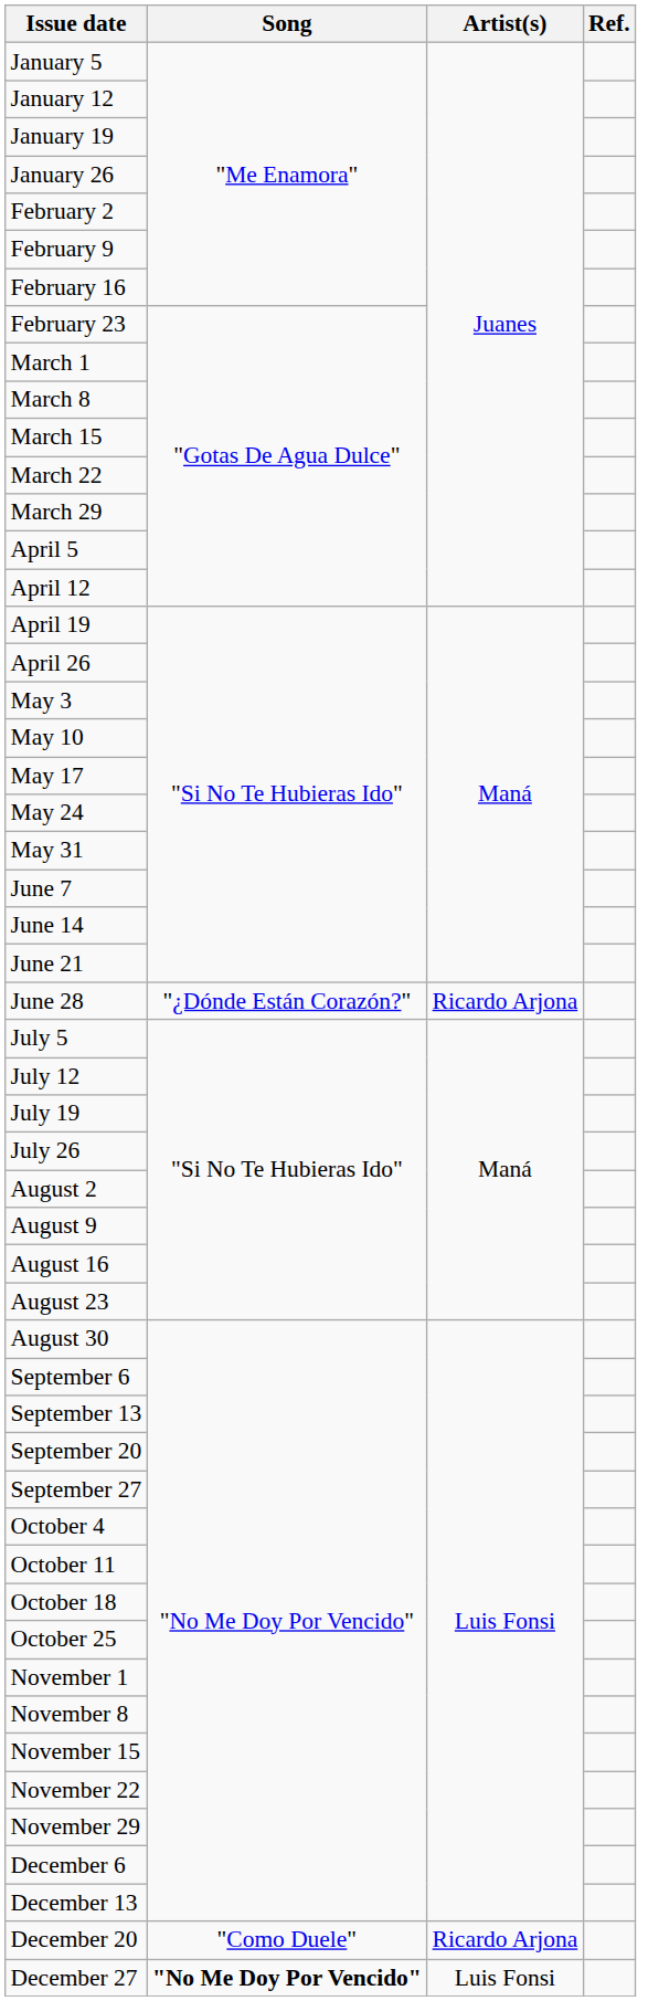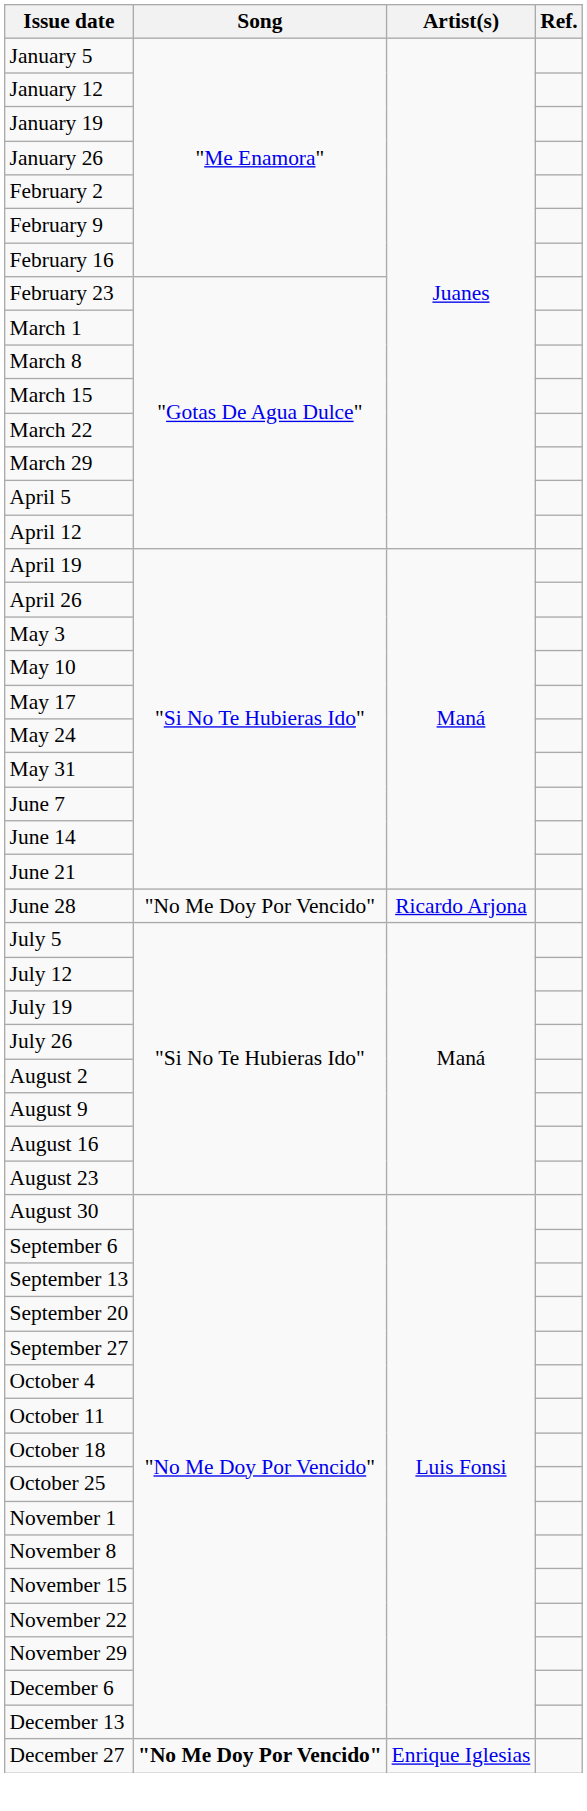June 28 | Song: "¿Dónde Están Corazón?" -> "No Me Doy Por Vencido"
- row: December 20 | "Como Duele" | Ricardo Arjona
December 27 | Artist(s): Luis Fonsi -> Enrique Iglesias
